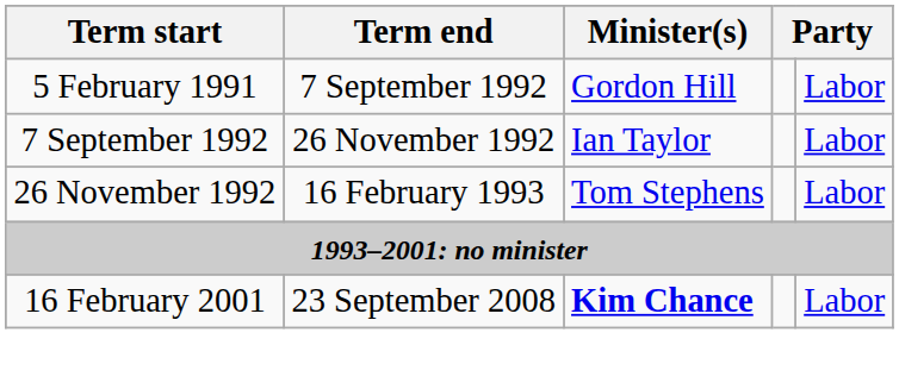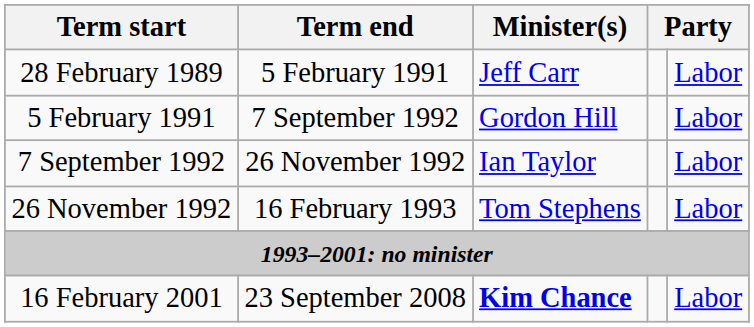+ row: 28 February 1989 | 5 February 1991 | Jeff Carr | Labor
